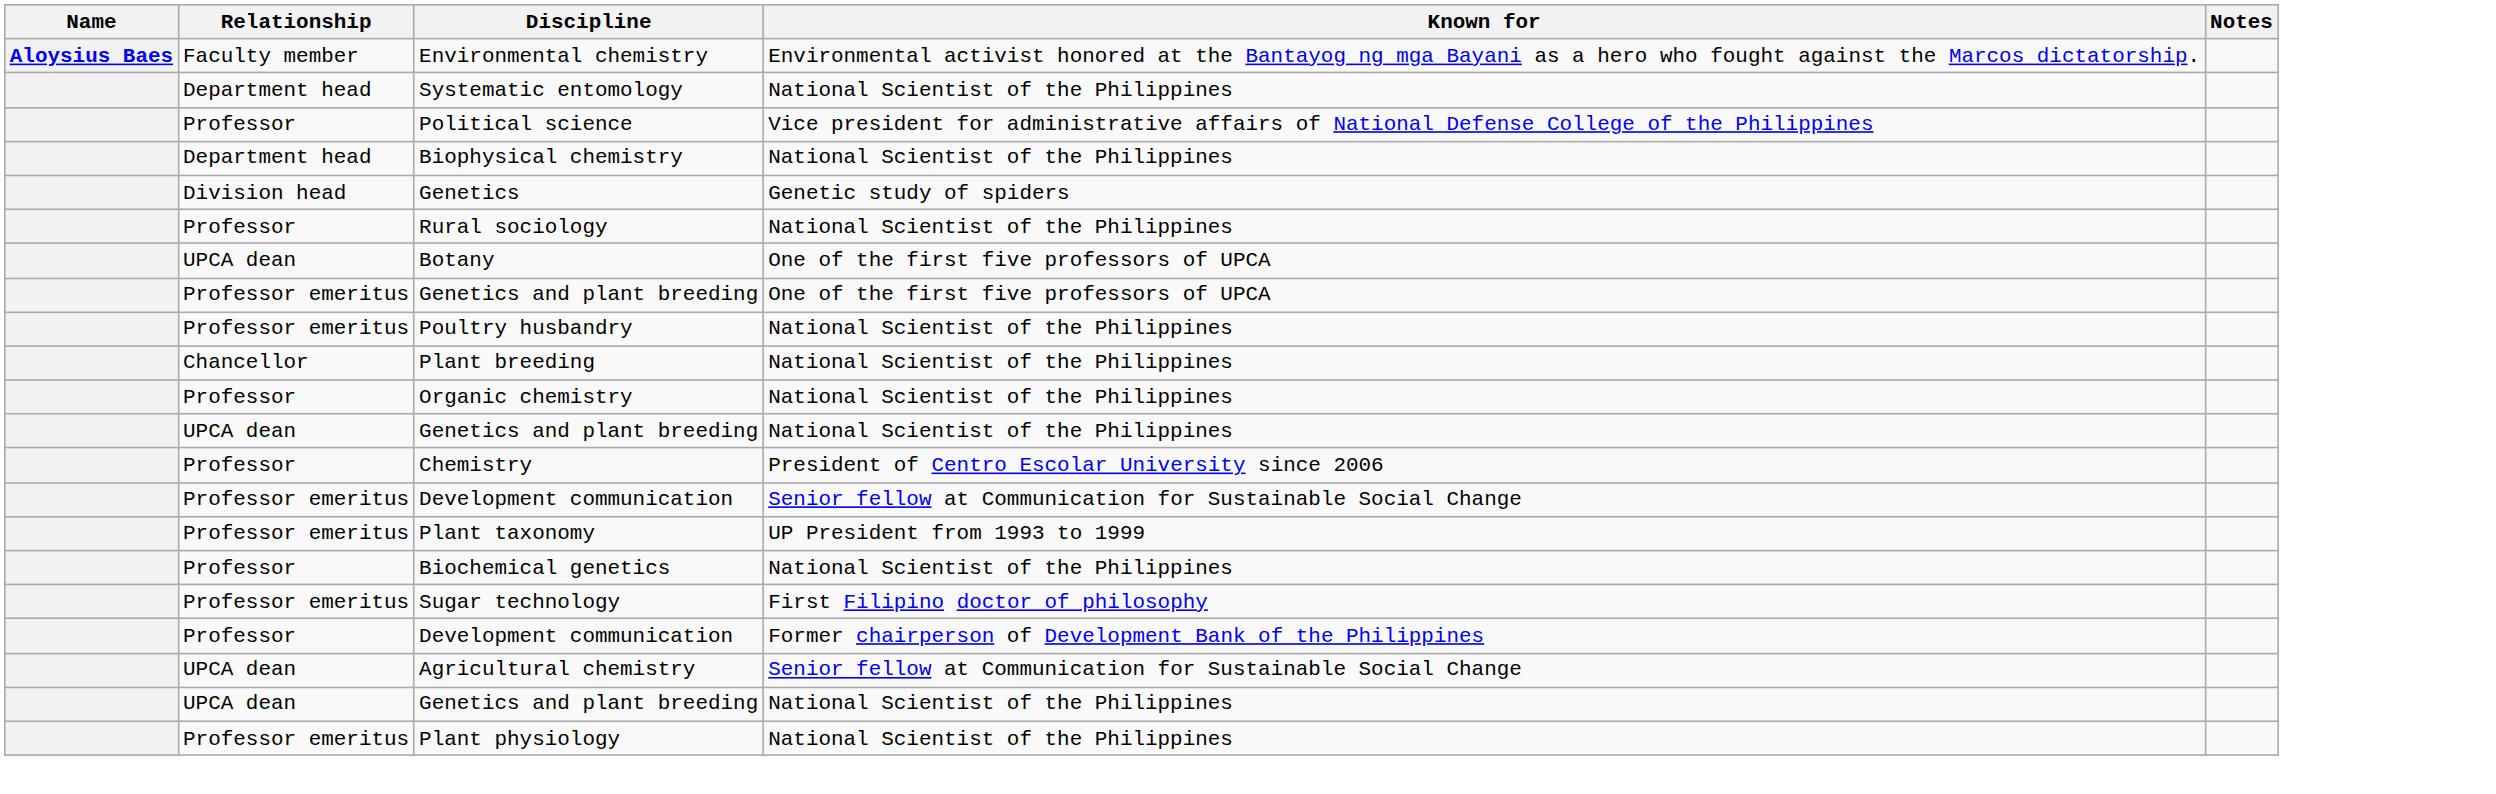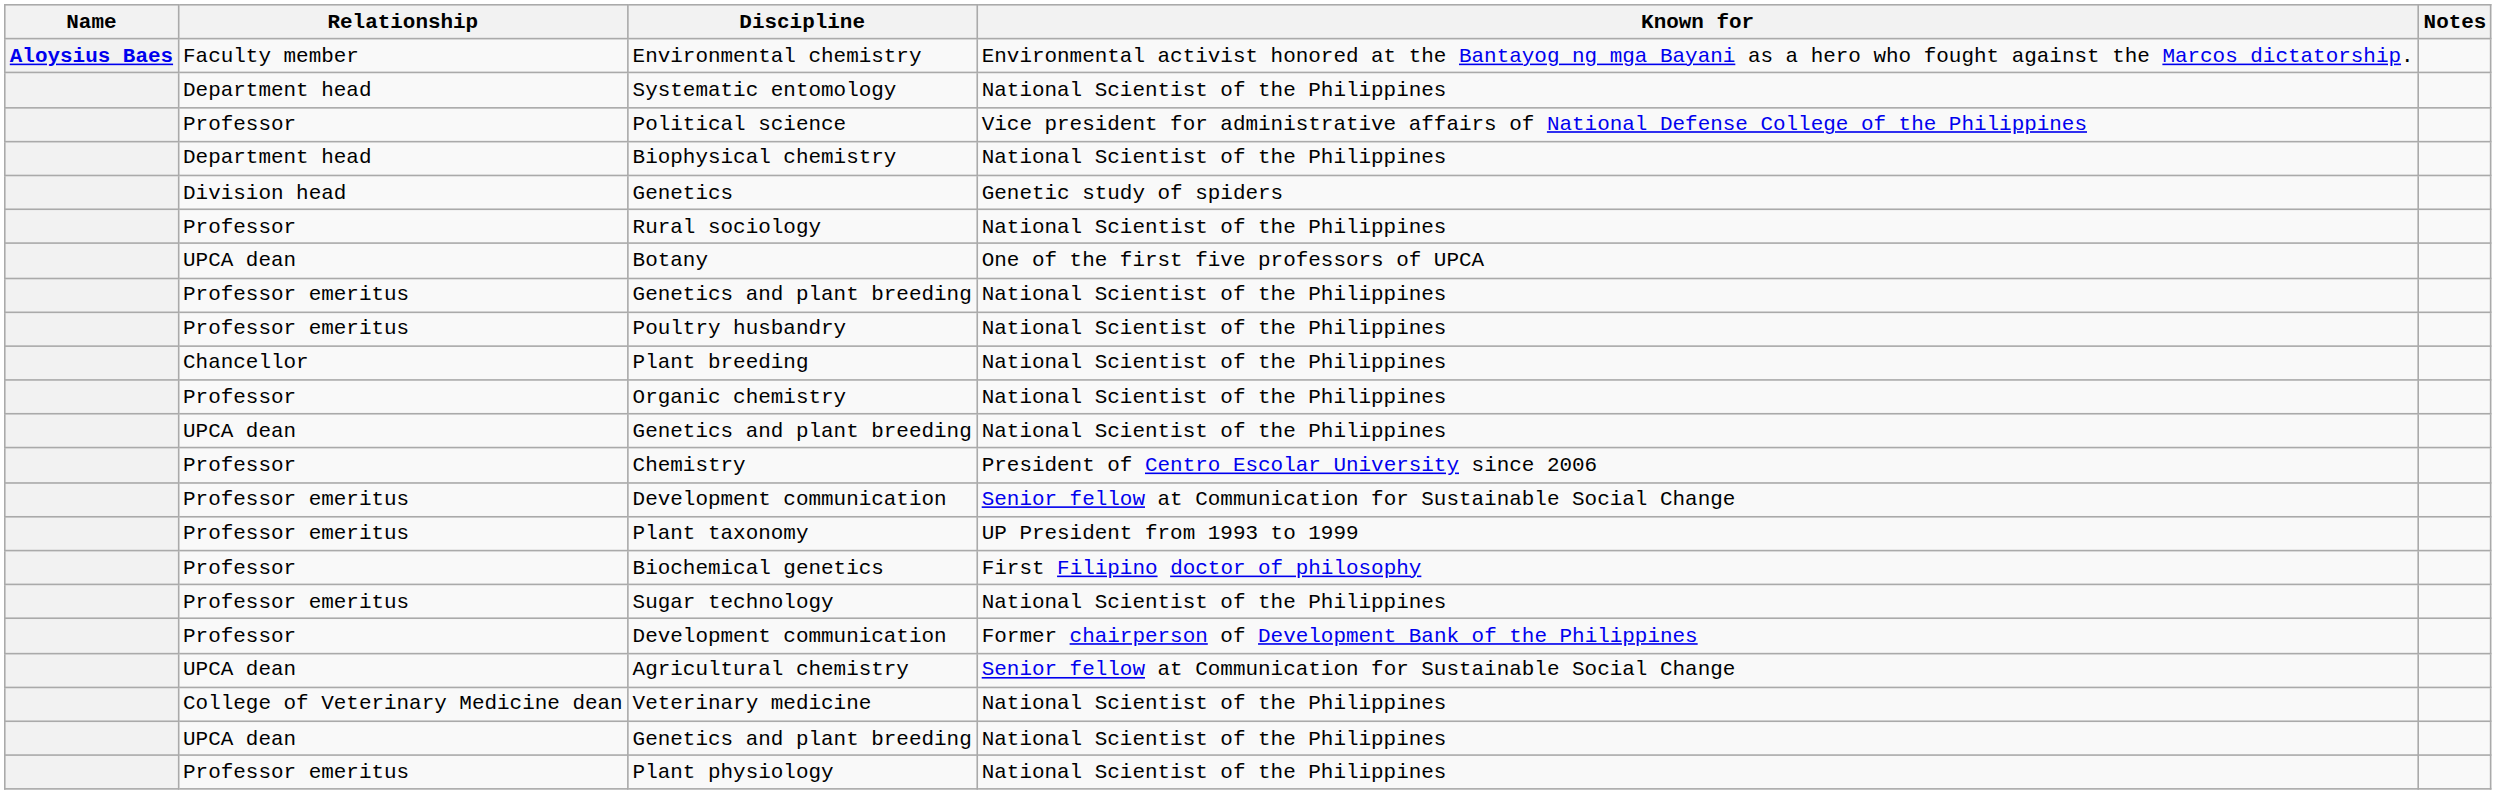Professor emeritus / Genetics and plant breeding | Known for: One of the first five professors of UPCA -> National Scientist of the Philippines
Biochemical genetics | Known for: National Scientist of the Philippines -> First Filipino doctor of philosophy
Sugar technology | Known for: First Filipino doctor of philosophy -> National Scientist of the Philippines
+ row: College of Veterinary Medicine dean | Veterinary medicine | National Scientist of the Philippines
